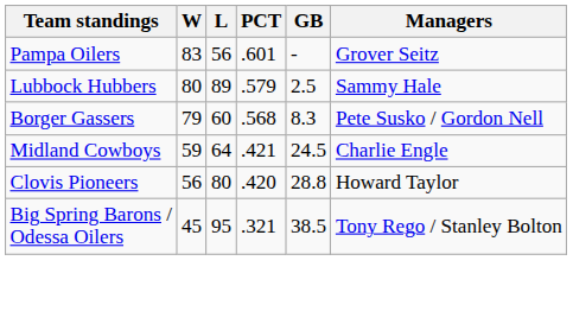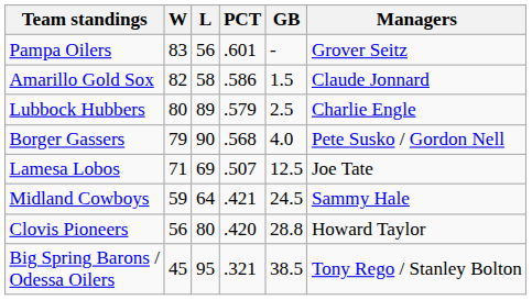+ row: Amarillo Gold Sox | 82 | 58 | .586 | 1.5 | Claude Jonnard
Lubbock Hubbers | Managers: Sammy Hale -> Charlie Engle
Borger Gassers | L: 60 -> 90
Borger Gassers | GB: 8.3 -> 4.0
+ row: Lamesa Lobos | 71 | 69 | .507 | 12.5 | Joe Tate
Midland Cowboys | Managers: Charlie Engle -> Sammy Hale
